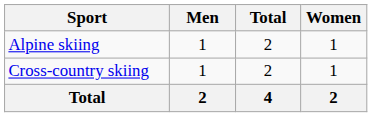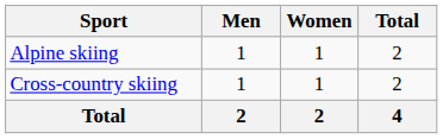columns swapped: Women <-> Total
